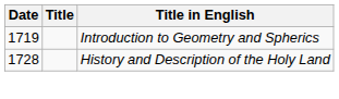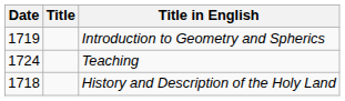+ row: 1724 | Teaching
History and Description of the Holy Land | Date: 1728 -> 1718
